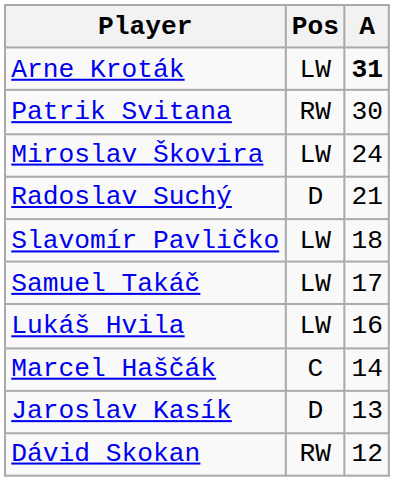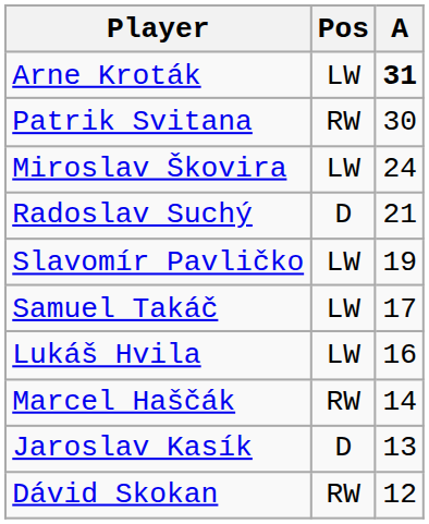Slavomír Pavličko | A: 18 -> 19
Marcel Haščák | Pos: C -> RW
